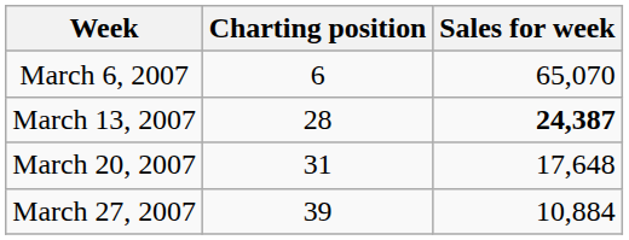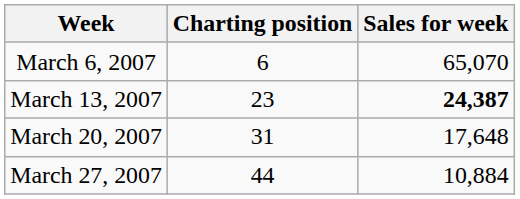March 13, 2007 | Charting position: 28 -> 23
March 27, 2007 | Charting position: 39 -> 44
